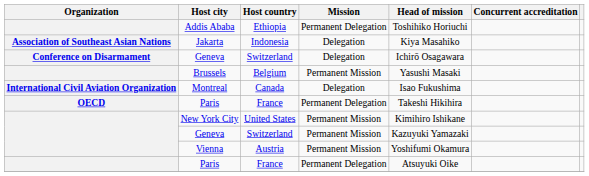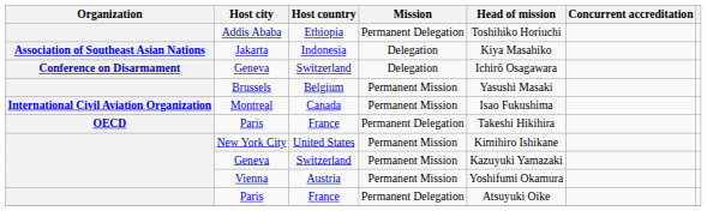Montreal | Mission: Delegation -> Permanent Mission
